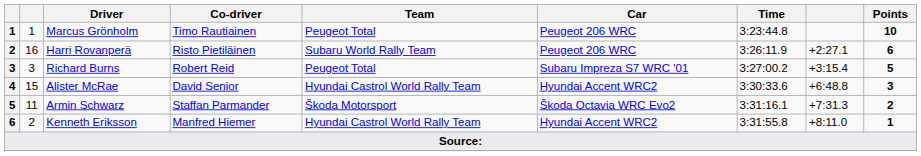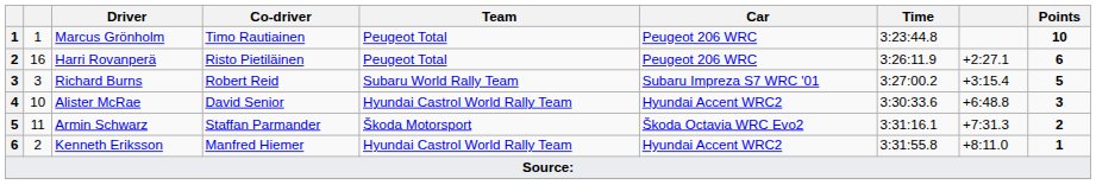Harri Rovanperä | Team: Subaru World Rally Team -> Peugeot Total
Richard Burns | Team: Peugeot Total -> Subaru World Rally Team
Alister McRae | column 2: 15 -> 10
